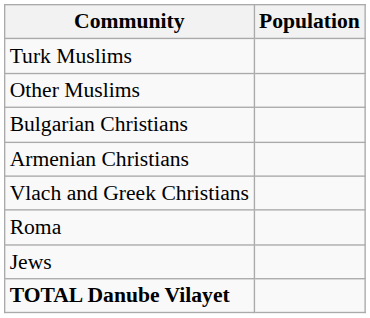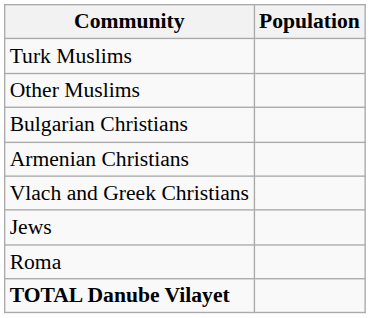rows swapped: Roma <-> Jews
